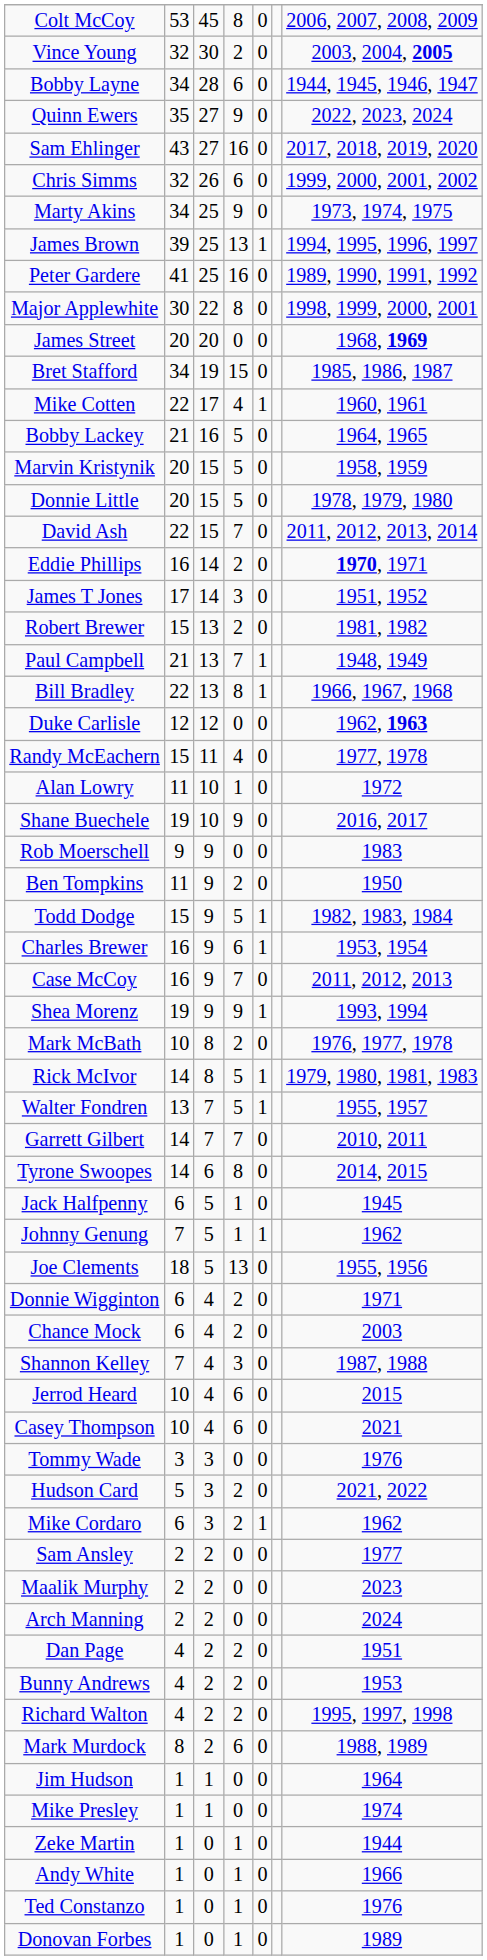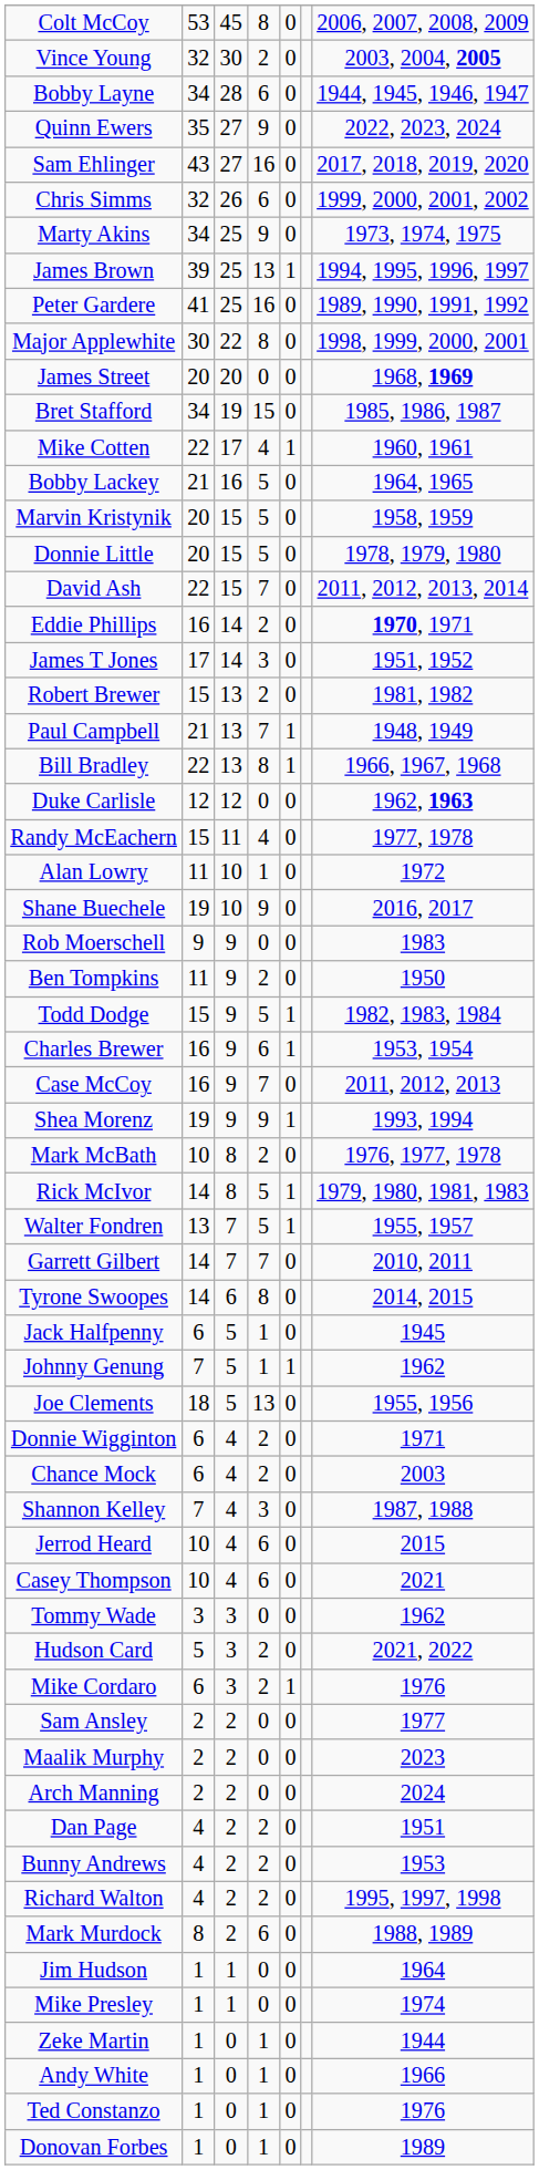Tommy Wade | column 7: 1976 -> 1962
Mike Cordaro | column 7: 1962 -> 1976
